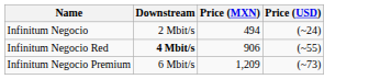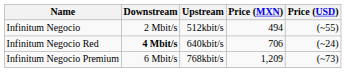+ column: Upstream | 512kbit/s | 640kbit/s | 768kbit/s
Infinitum Negocio | Price (USD): (~24) -> (~55)
Infinitum Negocio Red | Price (MXN): 906 -> 706
Infinitum Negocio Red | Price (USD): (~55) -> (~24)
